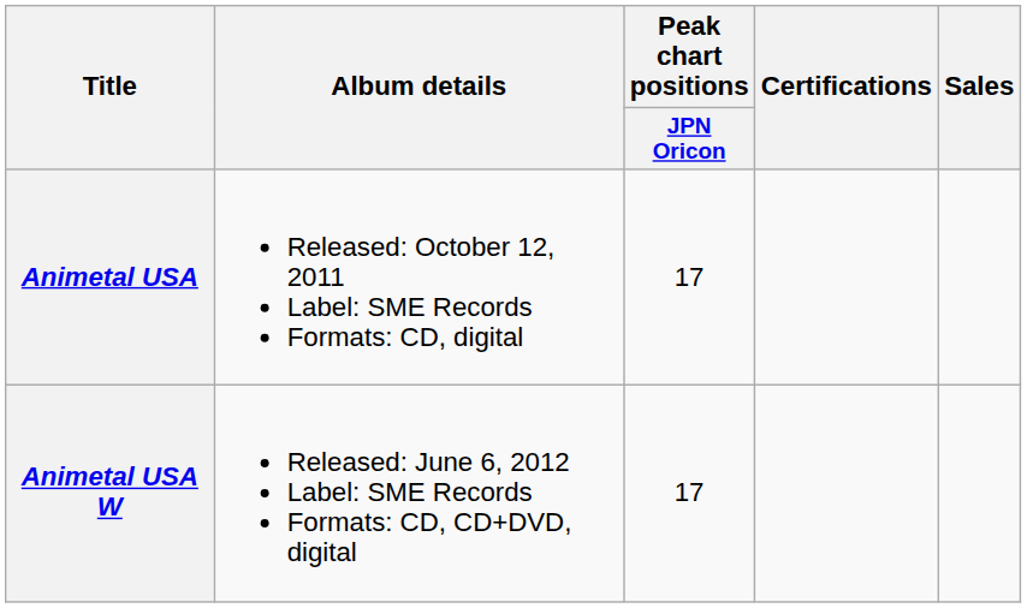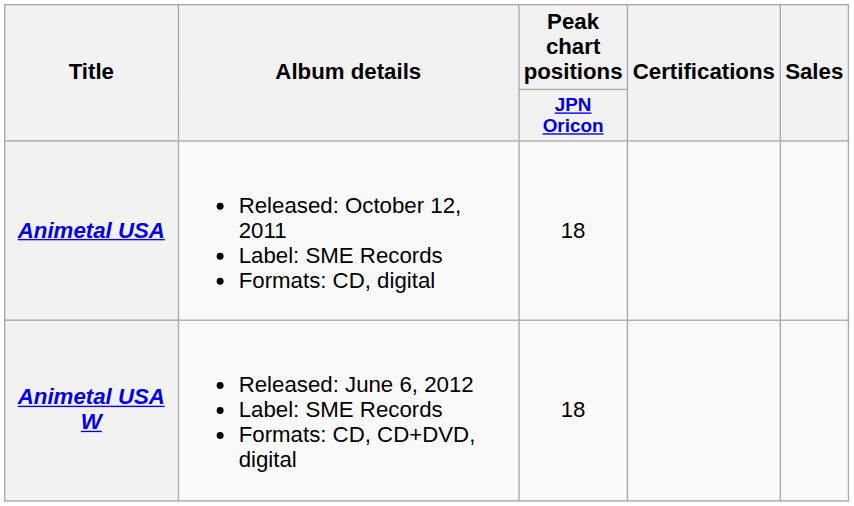Animetal USA | Peak chart positions / JPN Oricon: 17 -> 18
Animetal USA W | Peak chart positions / JPN Oricon: 17 -> 18
